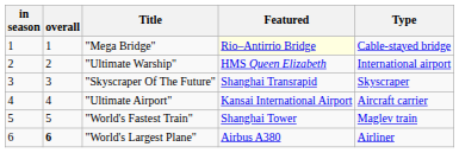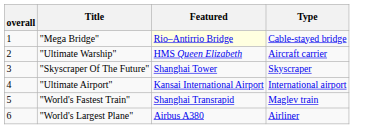- column: in season | 1 | 2 | 3 | 4 | 5 | 6
"Ultimate Warship" | Type: International airport -> Aircraft carrier
"Skyscraper Of The Future" | Featured: Shanghai Transrapid -> Shanghai Tower
"Ultimate Airport" | Type: Aircraft carrier -> International airport
"World's Fastest Train" | Featured: Shanghai Tower -> Shanghai Transrapid
"World's Largest Plane" | overall: bold -> normal
